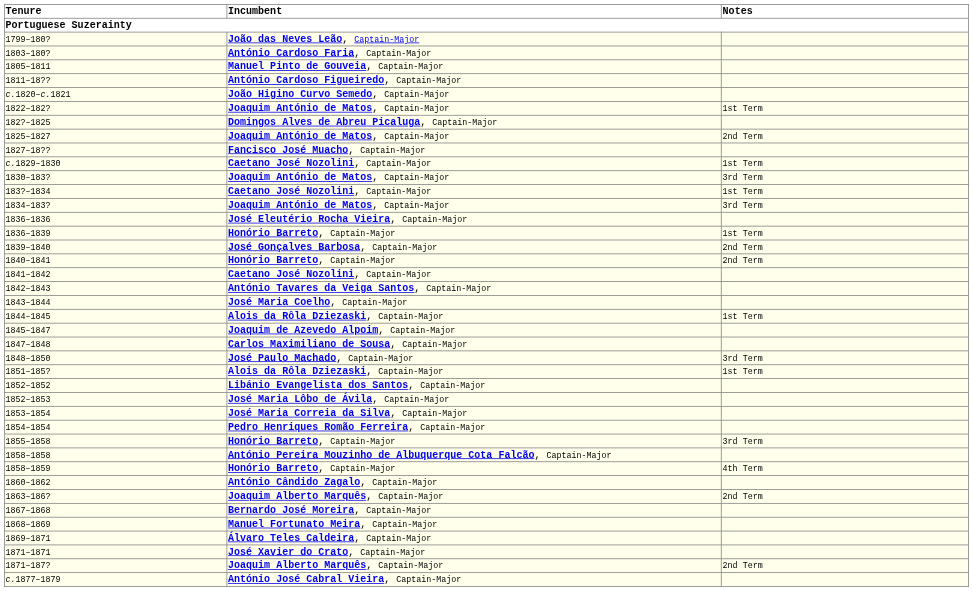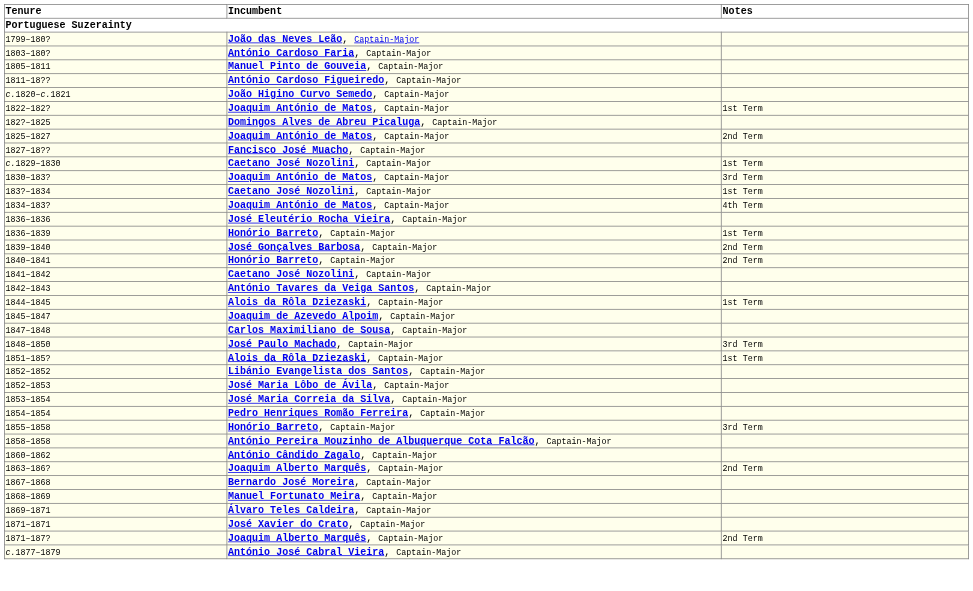1834–183? | Notes: 3rd Term -> 4th Term
- row: 1843–1844 | José Maria Coelho, Captain-Major
- row: 1858–1859 | Honório Barreto, Captain-Major | 4th Term
